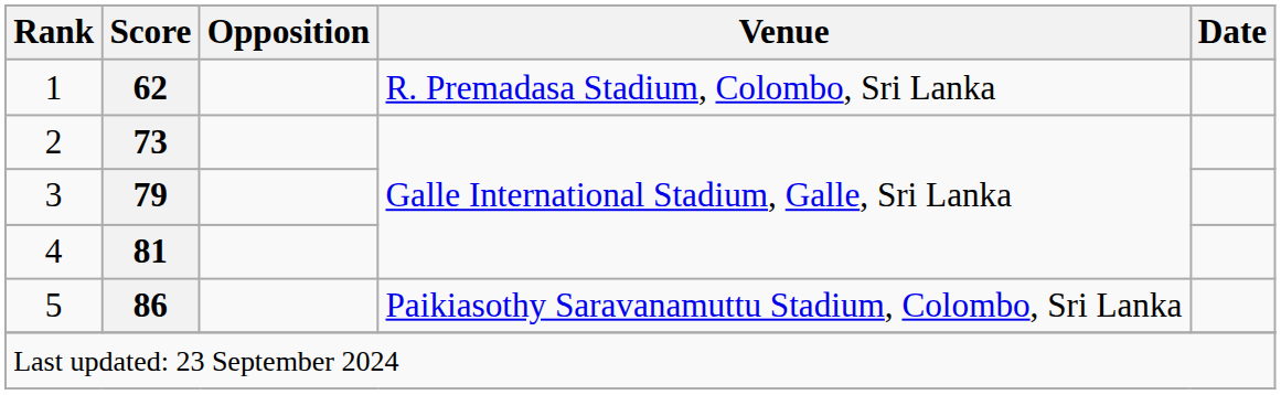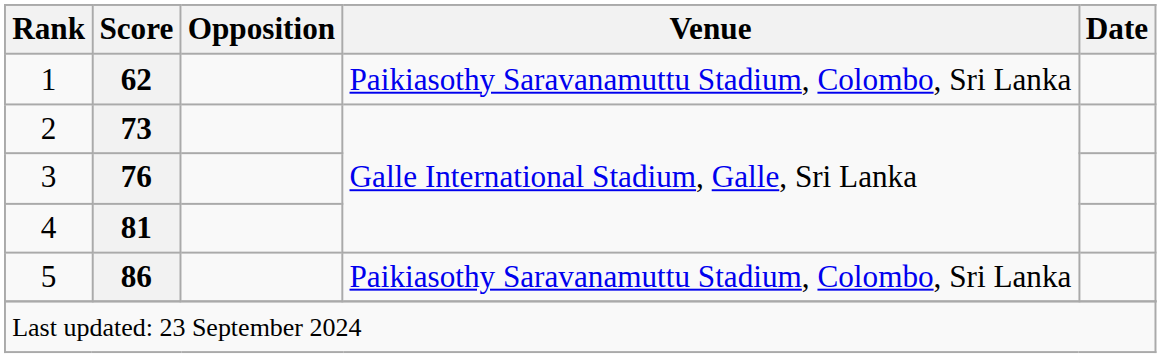1 | Venue: R. Premadasa Stadium, Colombo, Sri Lanka -> Paikiasothy Saravanamuttu Stadium, Colombo, Sri Lanka
3 | Score: 79 -> 76
